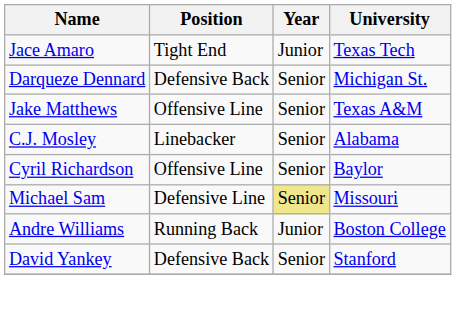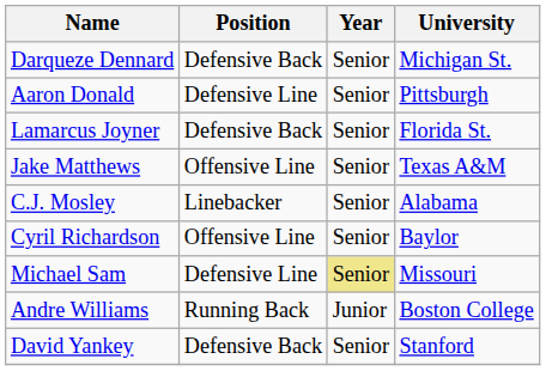- row: Jace Amaro | Tight End | Junior | Texas Tech
+ row: Aaron Donald | Defensive Line | Senior | Pittsburgh
+ row: Lamarcus Joyner | Defensive Back | Senior | Florida St.
